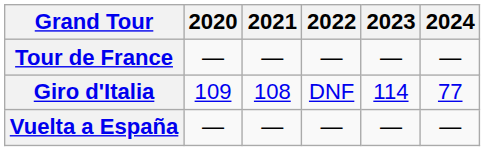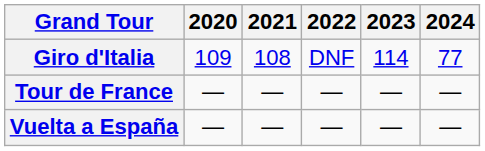rows swapped: Giro d'Italia <-> Tour de France
